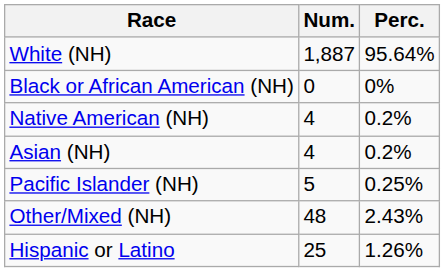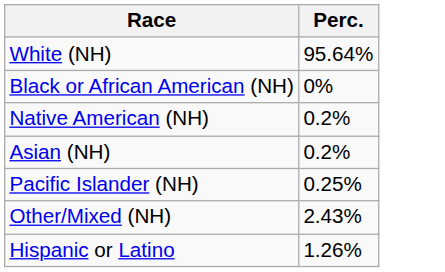- column: Num. | 1,887 | 0 | 4 | 4 | 5 | 48 | 25
